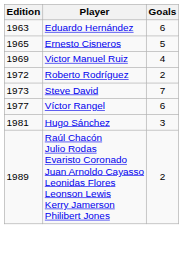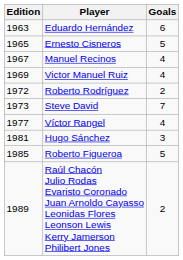+ row: 1967 | Manuel Recinos | 4
Víctor Rangel | Goals: 6 -> 4
+ row: 1985 | Roberto Figueroa | 5
